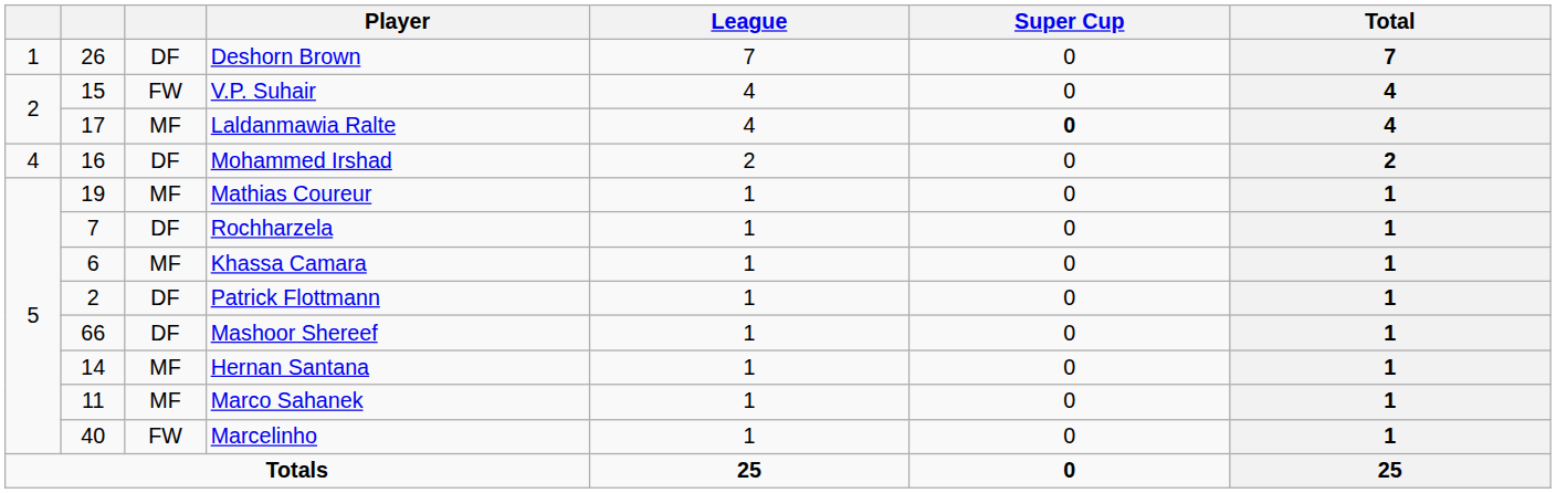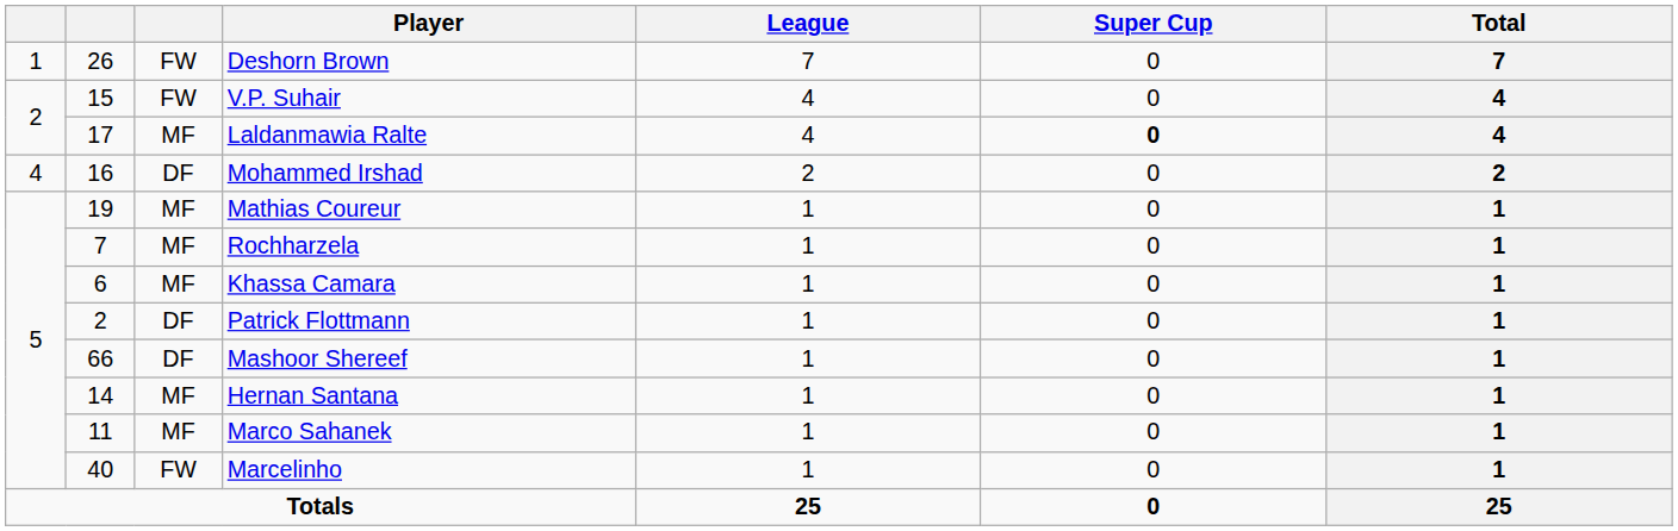Deshorn Brown | column 3: DF -> FW
Rochharzela | column 3: DF -> MF
